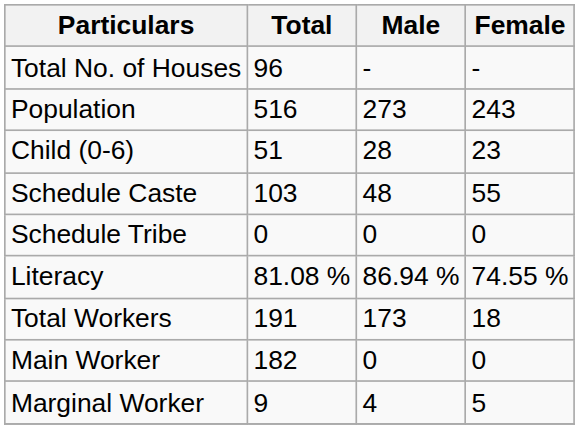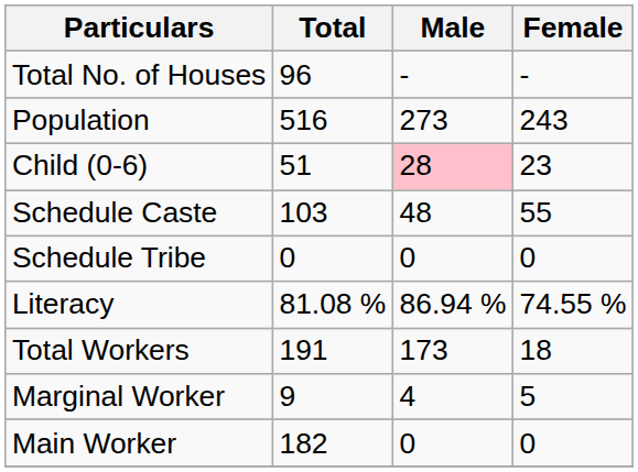Child (0-6) | Male: no background -> pink background
rows swapped: Main Worker <-> Marginal Worker
